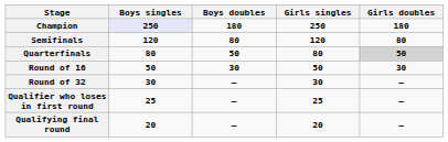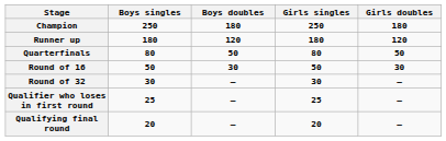Champion | Boys singles: lavender background -> no background
+ row: Runner up | 180 | 120 | 180 | 120
- row: Semifinals | 120 | 80 | 120 | 80
Quarterfinals | Girls doubles: lightgrey background -> no background
